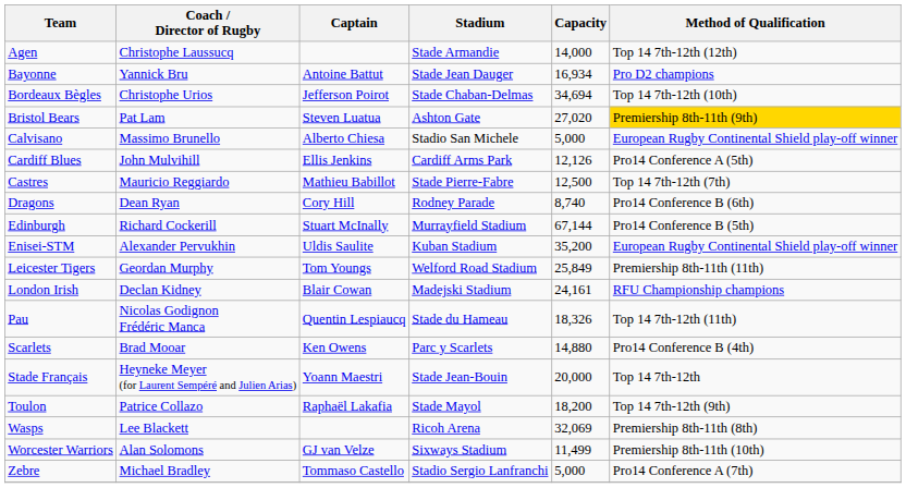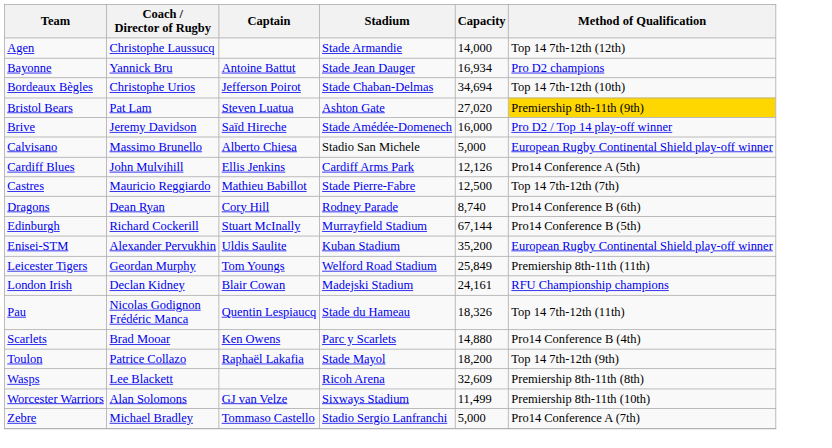+ row: Brive | Jeremy Davidson | Saïd Hireche | Stade Amédée-Domenech | 16,000 | Pro D2 / Top 14 play-off winner
- row: Stade Français | Heyneke Meyer (for Laurent Sempéré and Julien Arias) | Yoann Maestri | Stade Jean-Bouin | 20,000 | Top 14 7th-12th
Wasps | Capacity: 32,069 -> 32,609
